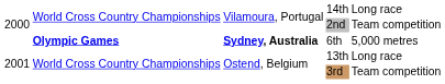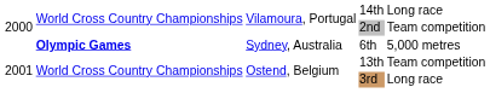6th | column 3: bold -> normal
13th | column 5: Long race -> Team competition
3rd | column 5: Team competition -> Long race
